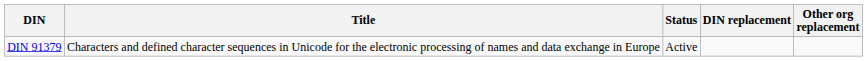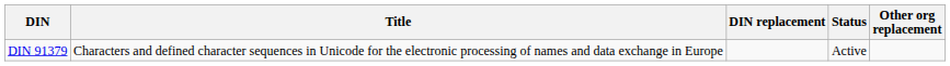columns swapped: Status <-> DIN replacement
